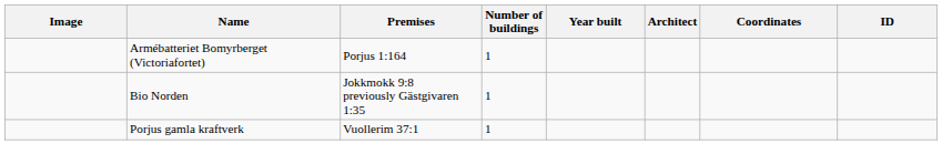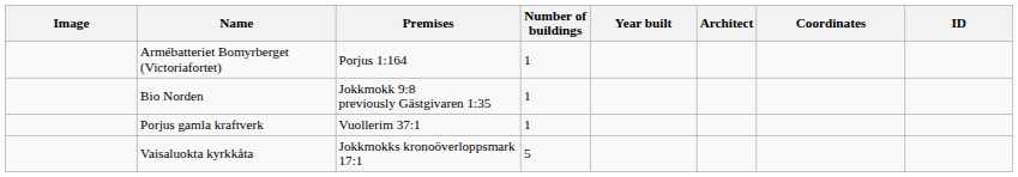+ row: Vaisaluokta kyrkkåta | Jokkmokks kronoöverloppsmark 17:1 | 5
